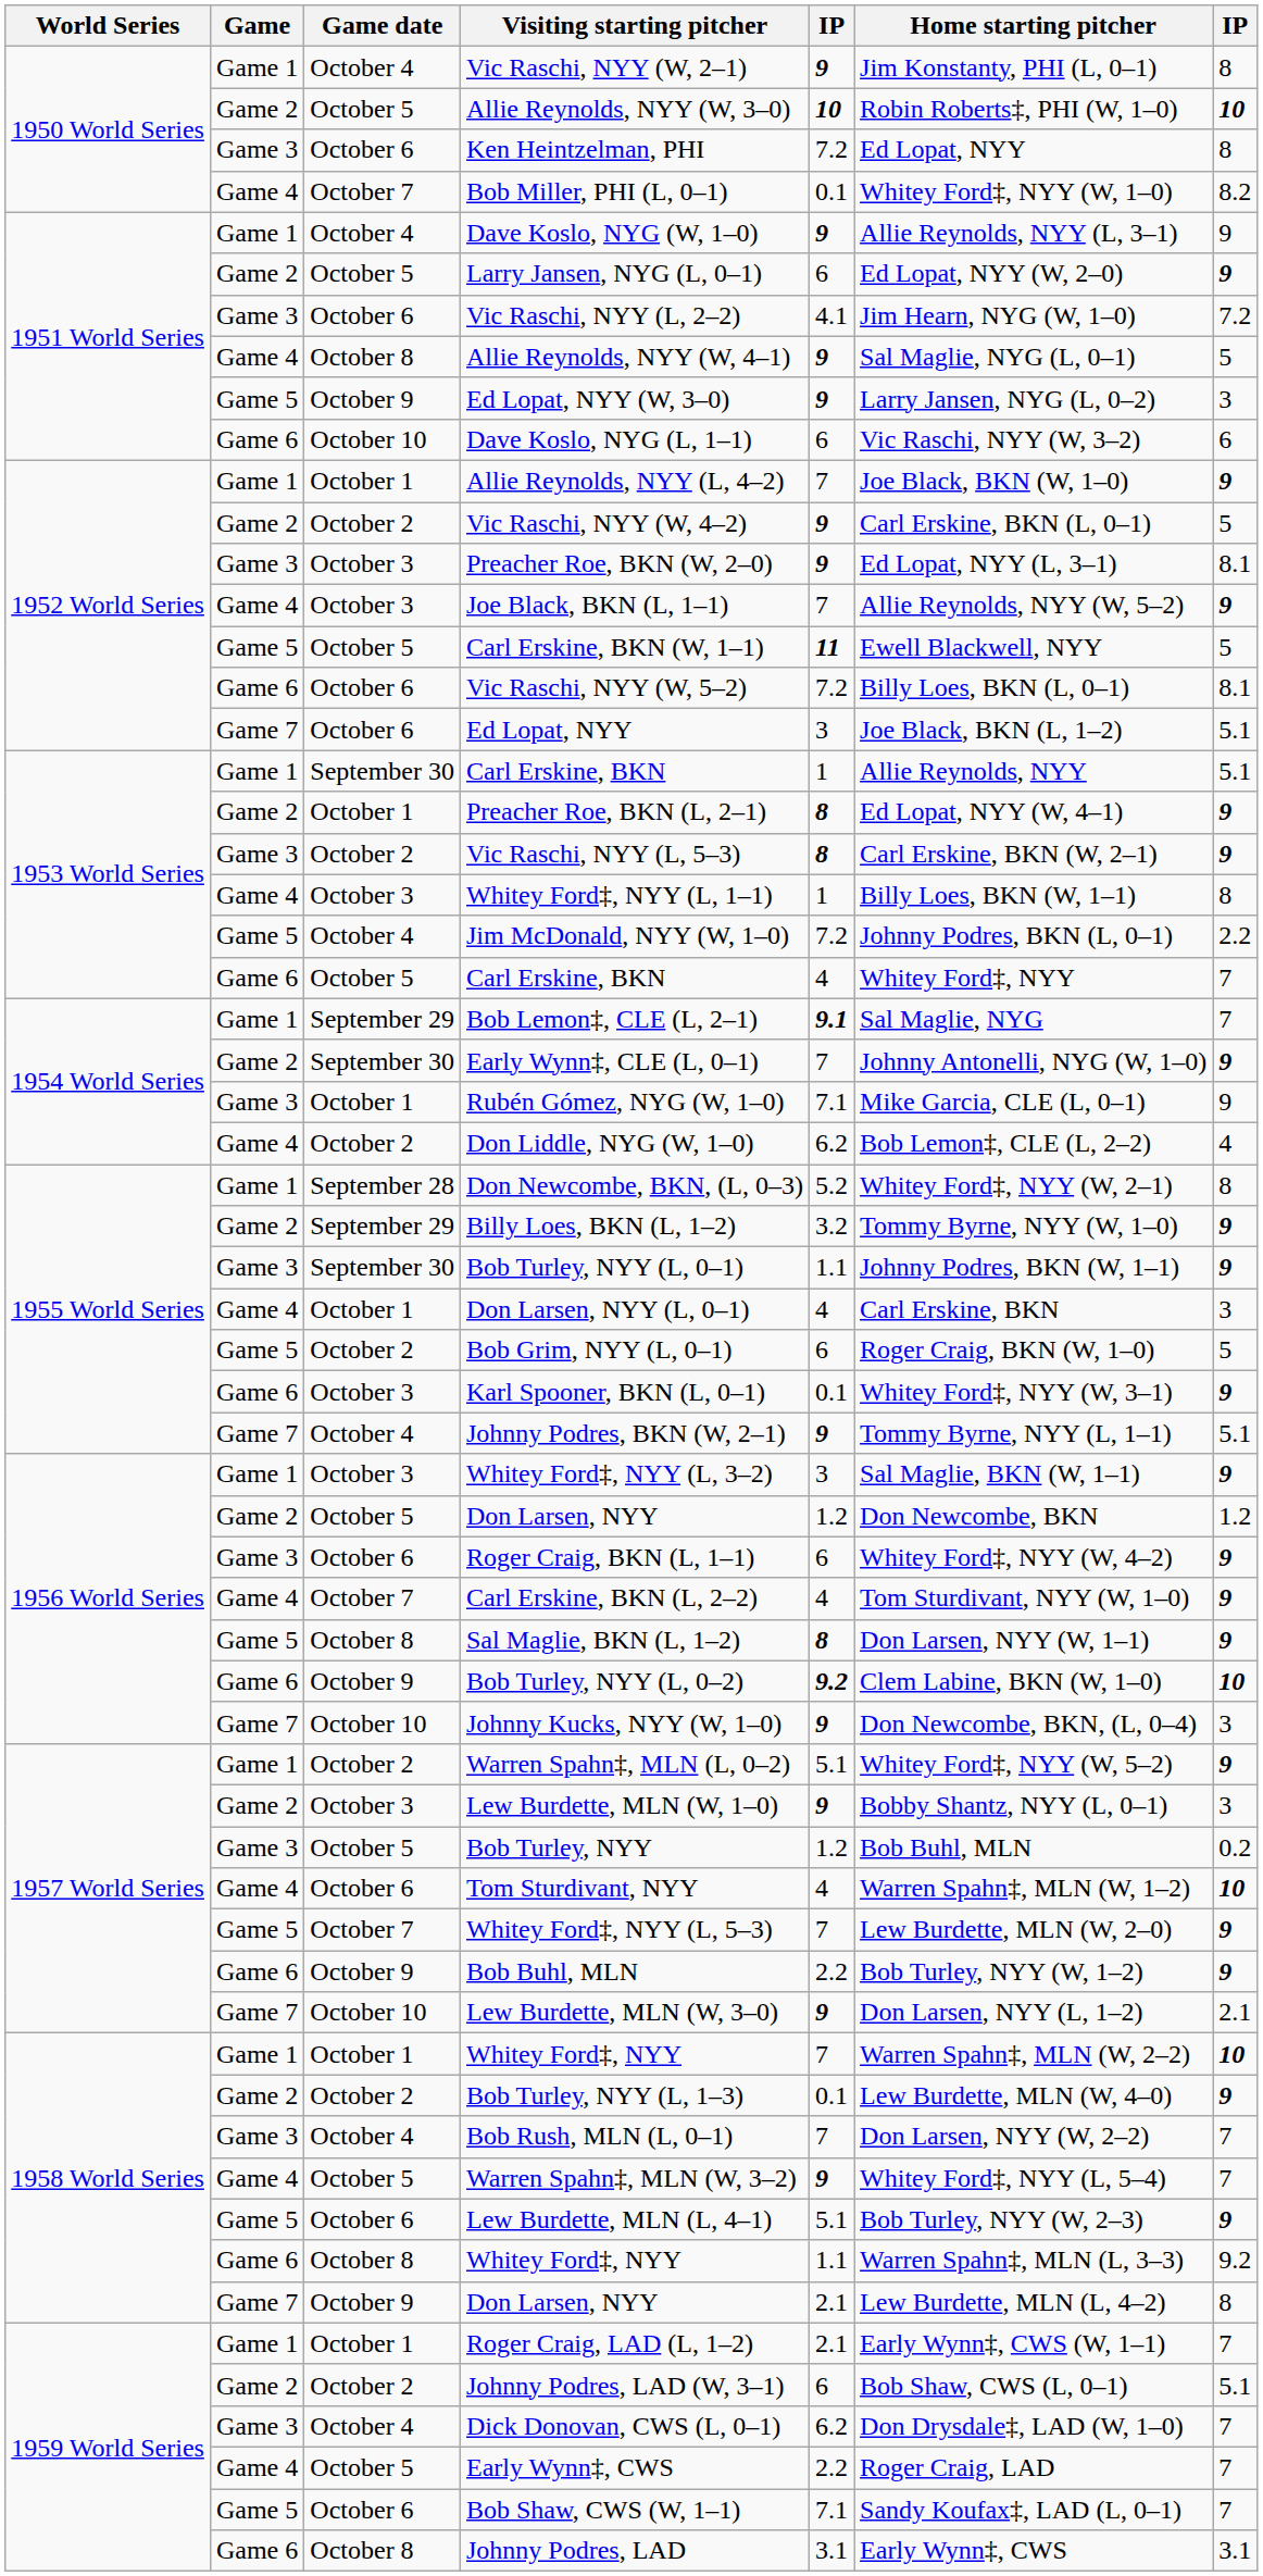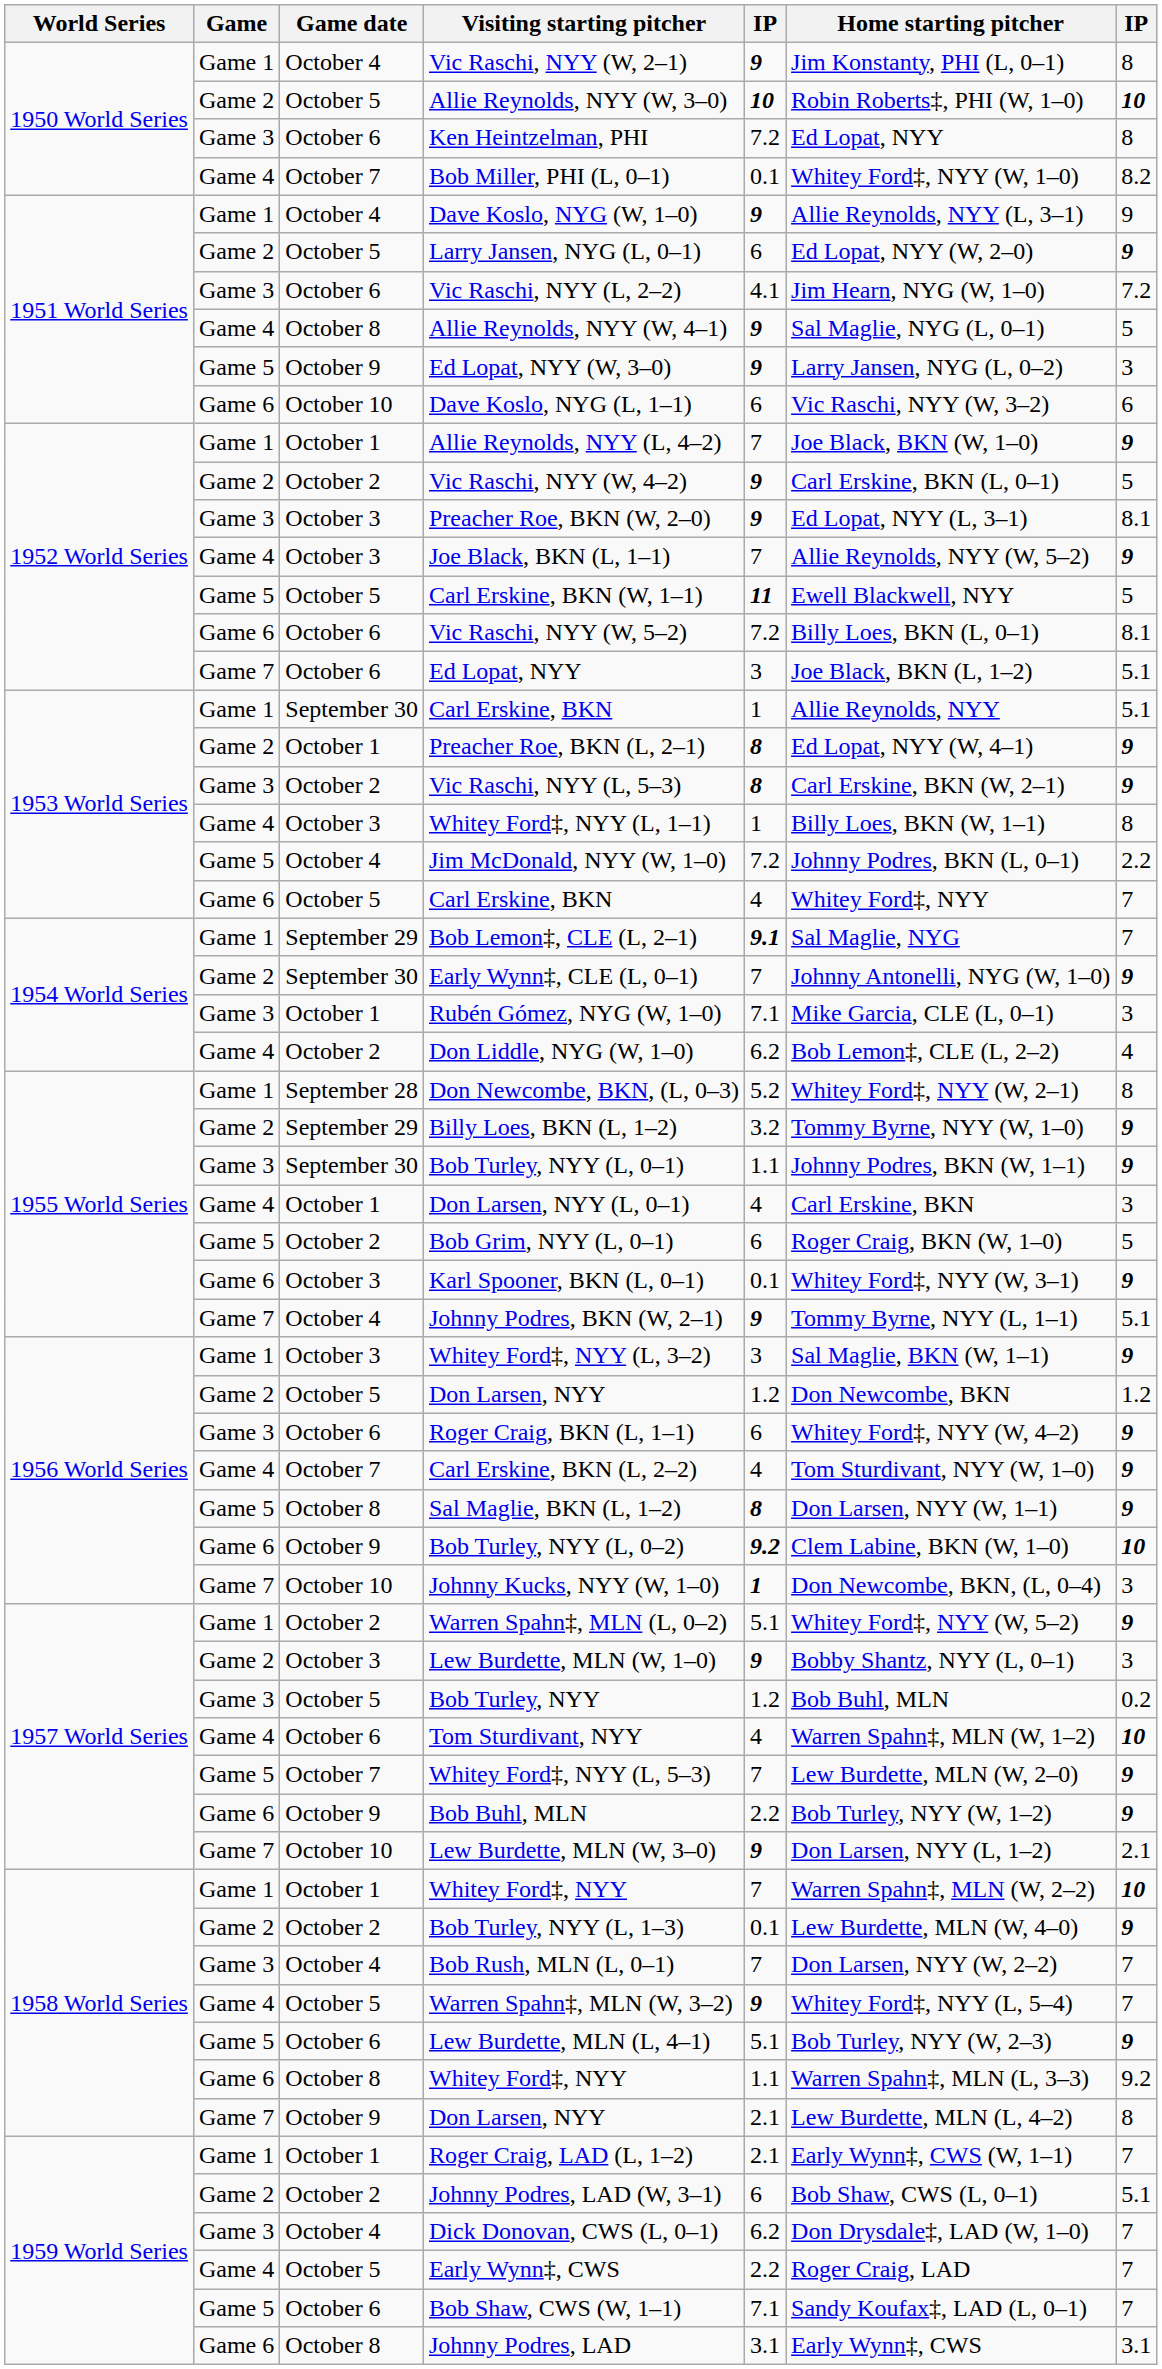Rubén Gómez, NYG (W, 1–0) | column 7: 9 -> 3
Johnny Kucks, NYY (W, 1–0) | column 5: 9 -> 1
